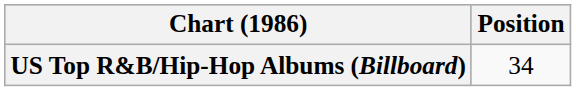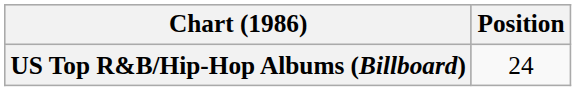US Top R&B/Hip-Hop Albums (Billboard) | Position: 34 -> 24
